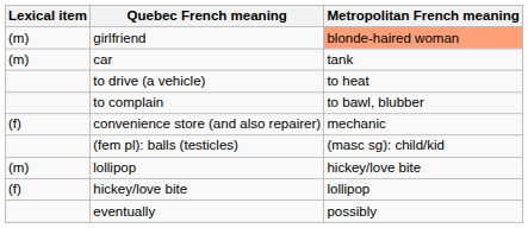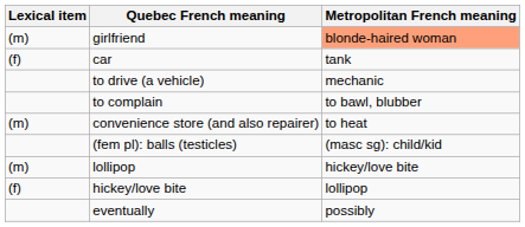car | Lexical item: (m) -> (f)
to drive (a vehicle) | Metropolitan French meaning: to heat -> mechanic
convenience store (and also repairer) | Lexical item: (f) -> (m)
convenience store (and also repairer) | Metropolitan French meaning: mechanic -> to heat
